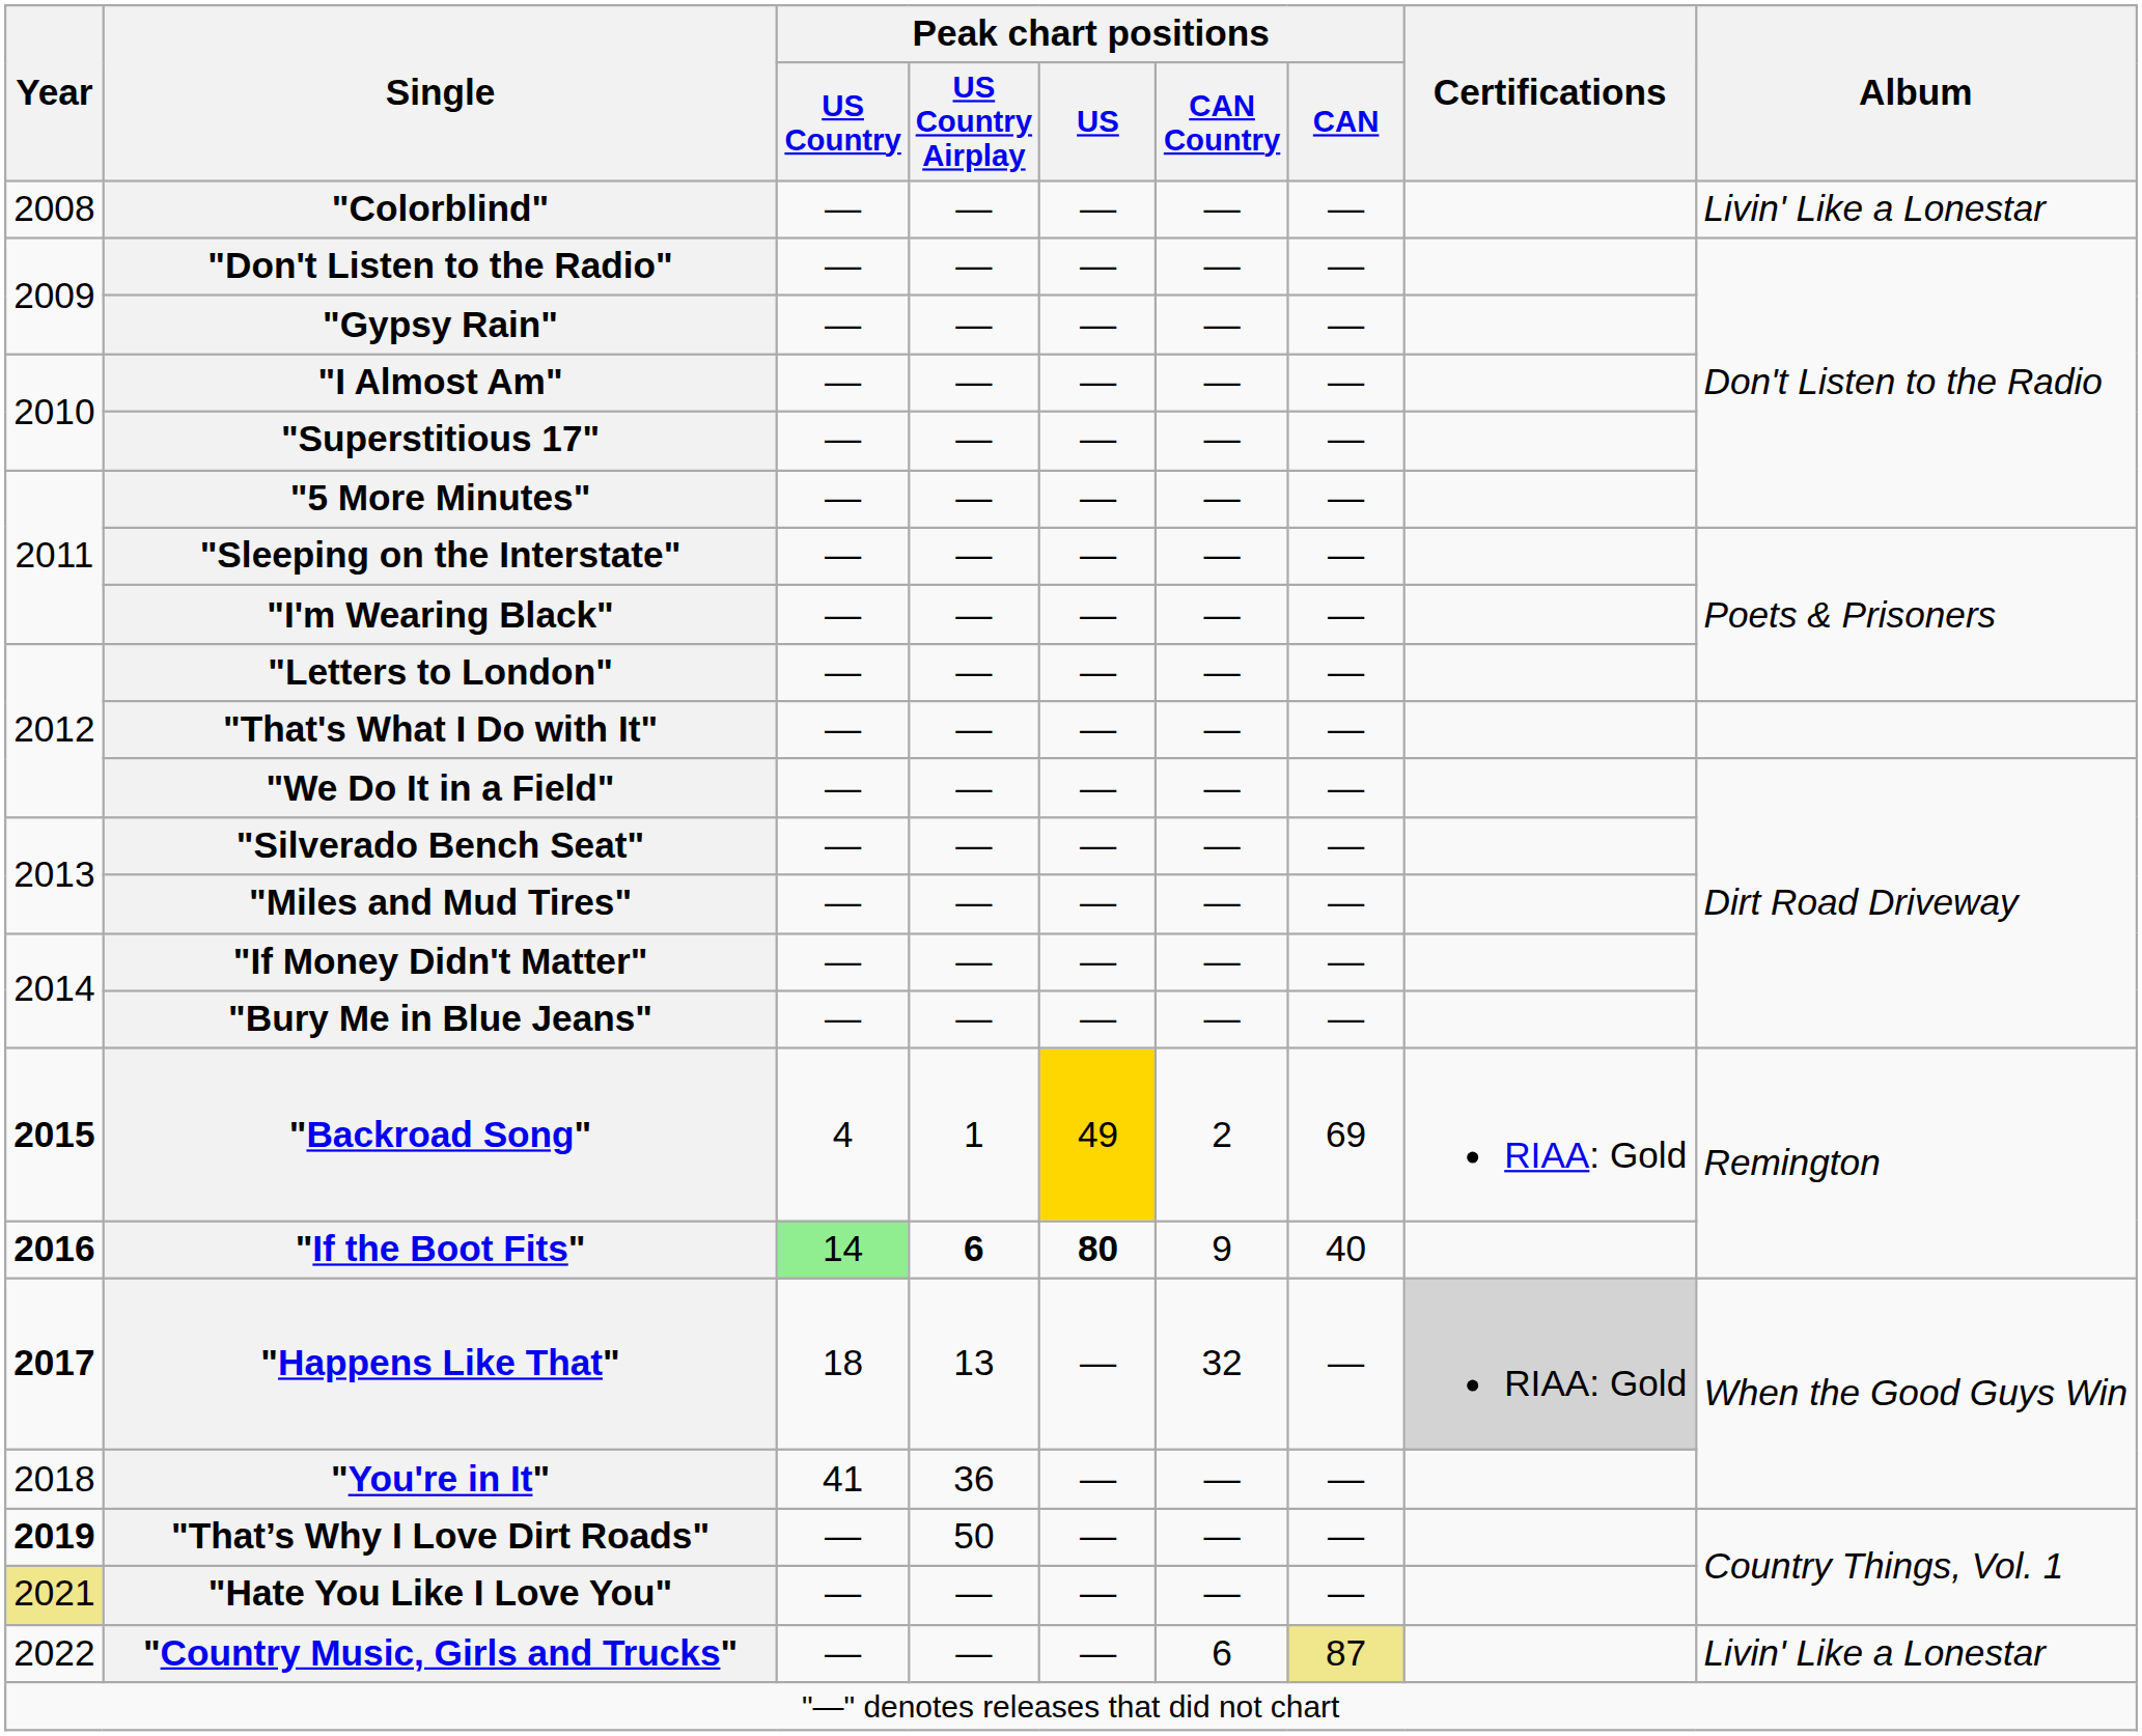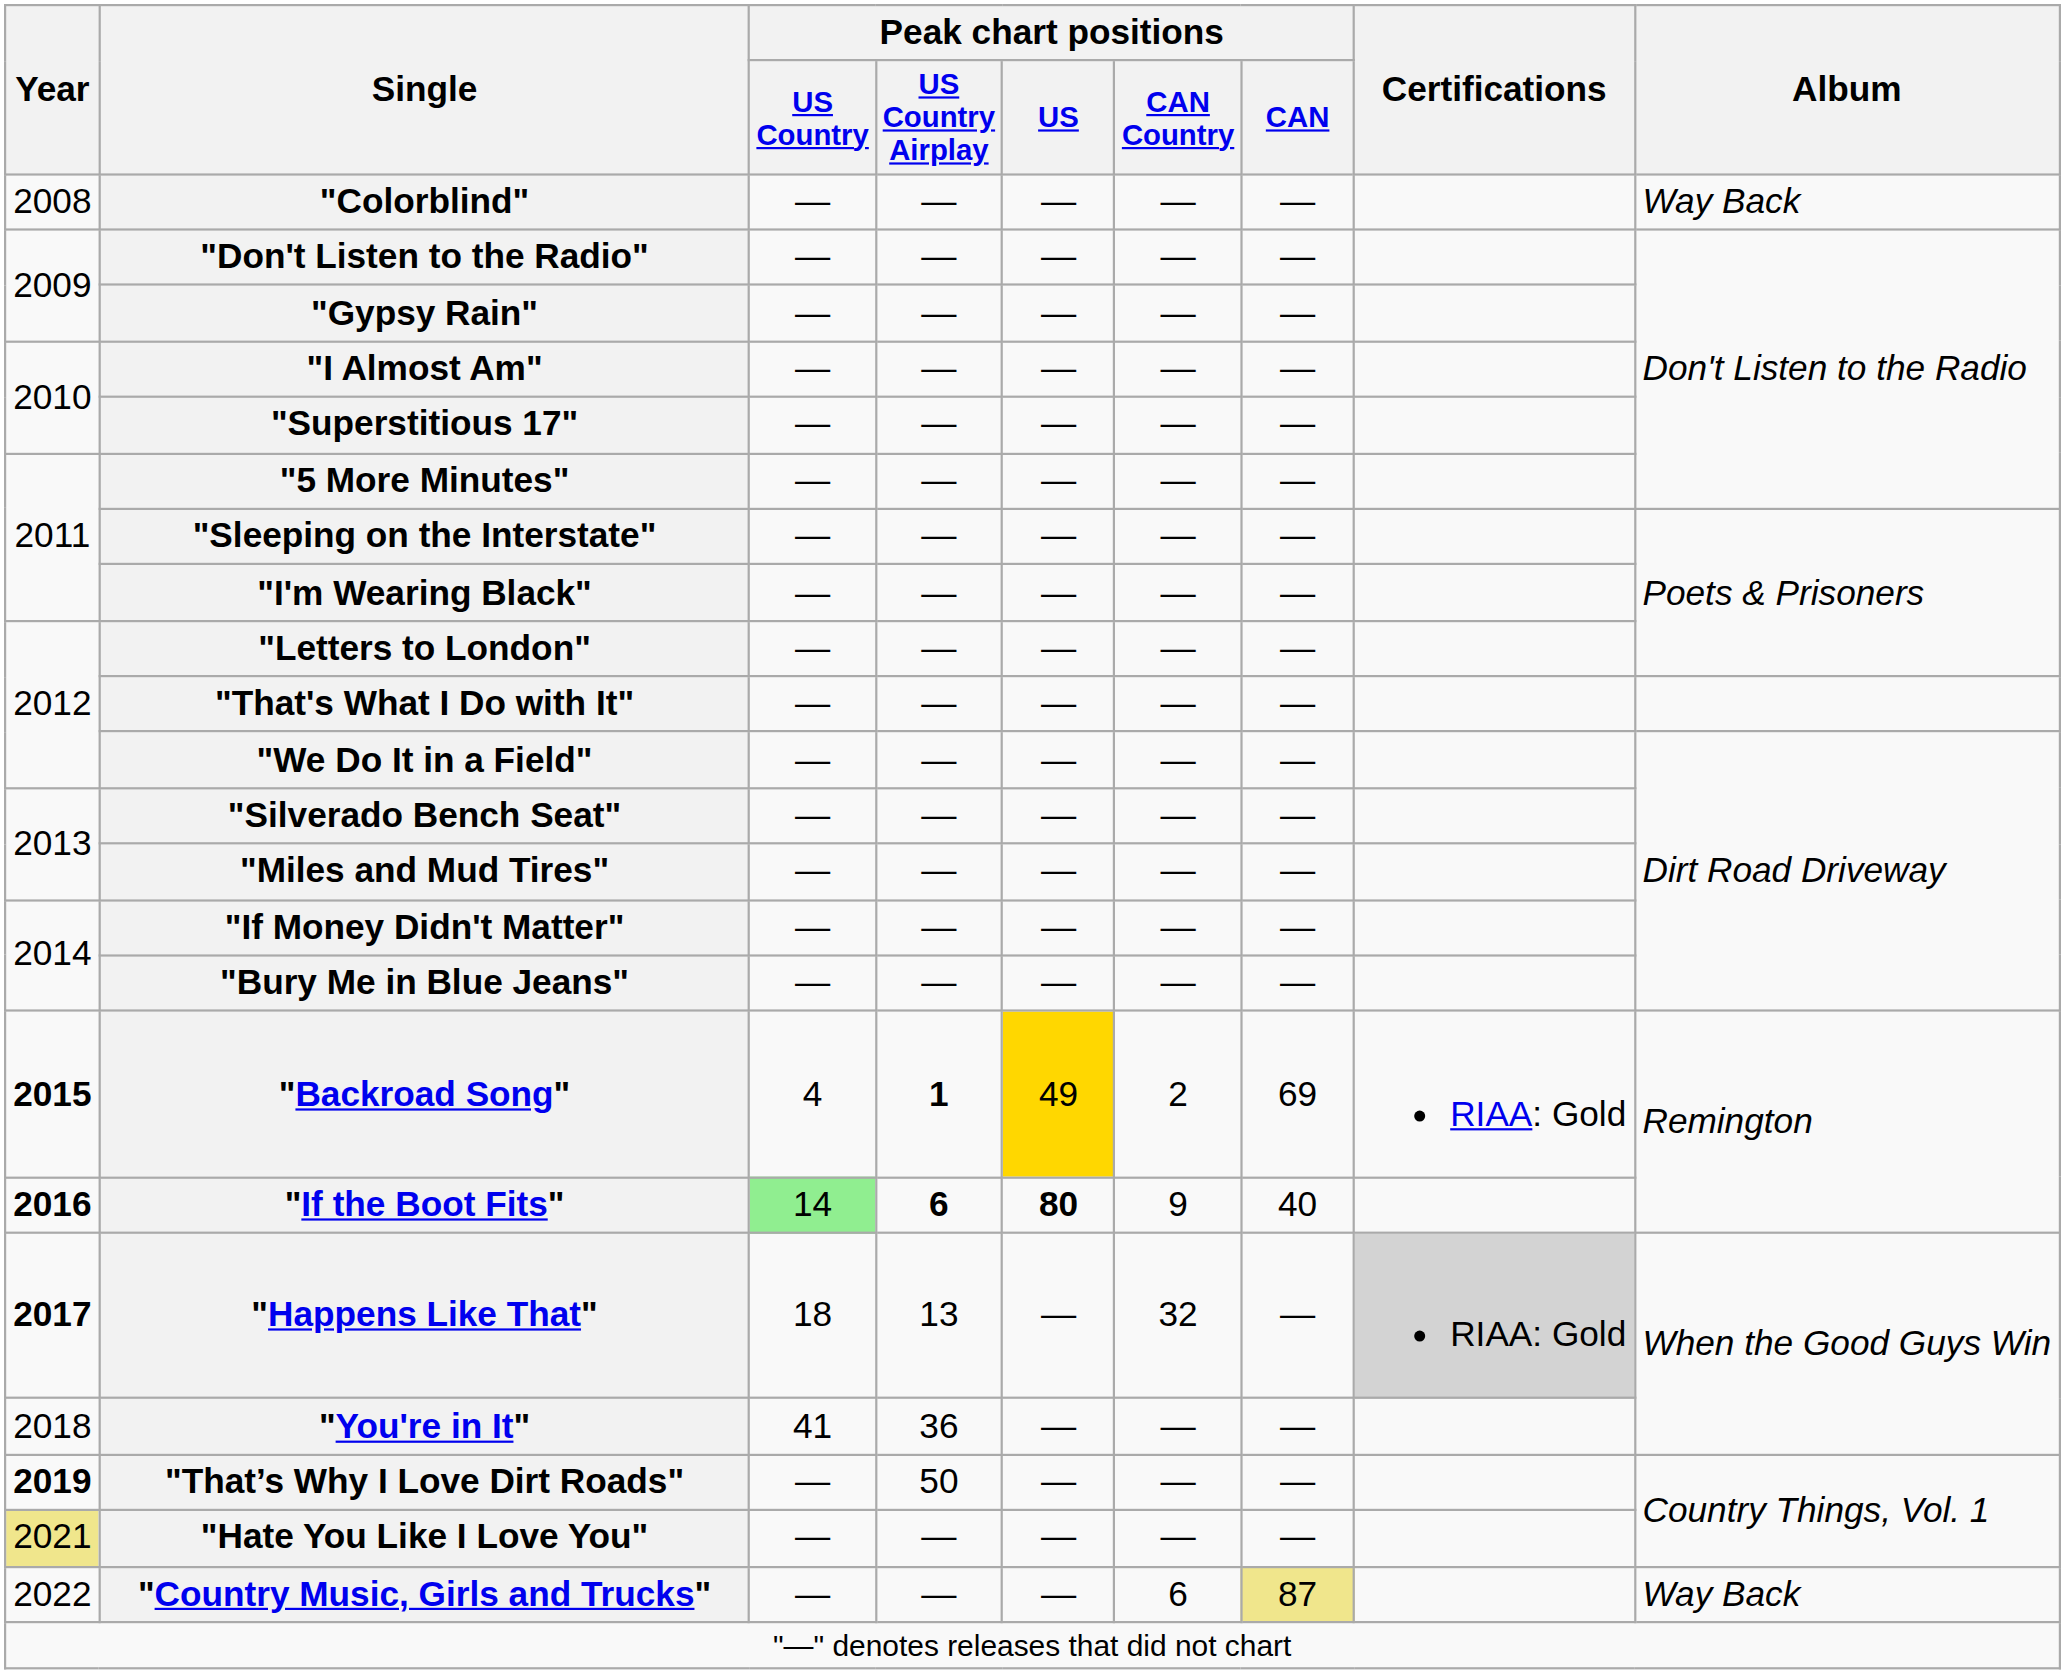"Colorblind" | Album: Livin' Like a Lonestar -> Way Back
"Backroad Song" | Peak chart positions / US Country Airplay: normal -> bold
"Country Music, Girls and Trucks" | Album: Livin' Like a Lonestar -> Way Back
